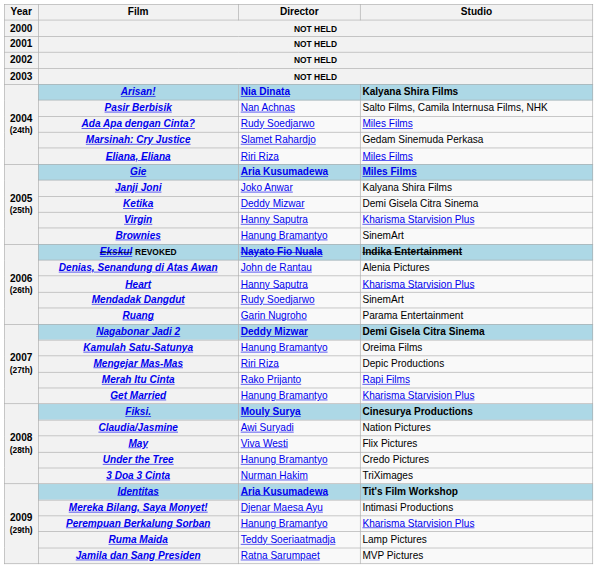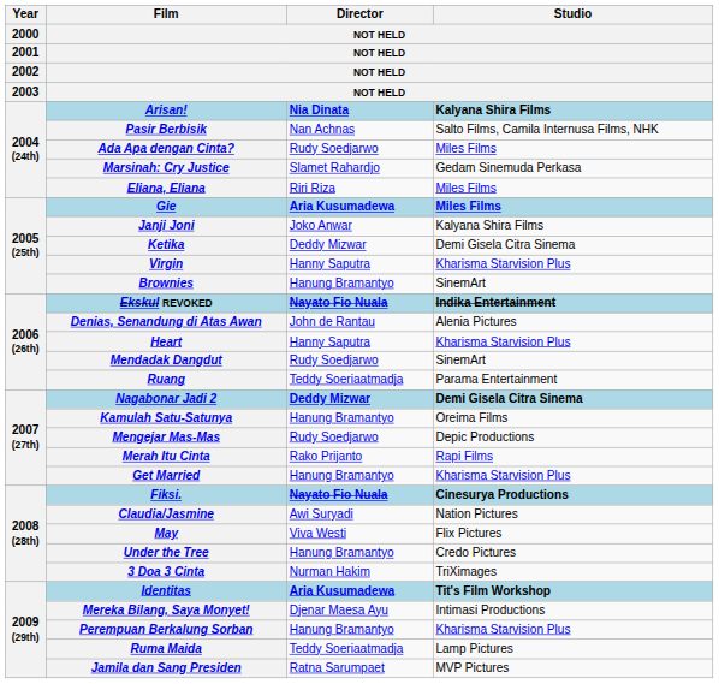Ruang | Director / NOT HELD: Garin Nugroho -> Teddy Soeriaatmadja
Mengejar Mas-Mas | Director / NOT HELD: Riri Riza -> Rudy Soedjarwo
Fiksi. | Director / NOT HELD: Mouly Surya -> Nayato Fio Nuala
